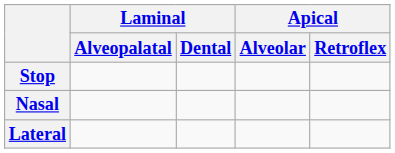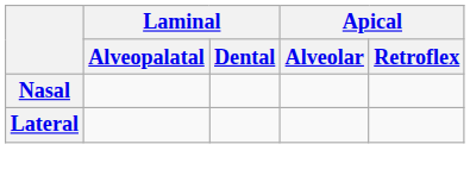- row: Stop
